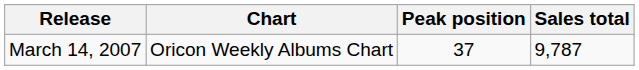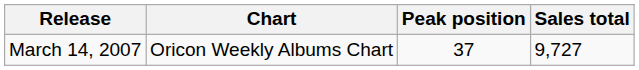March 14, 2007 | Sales total: 9,787 -> 9,727
